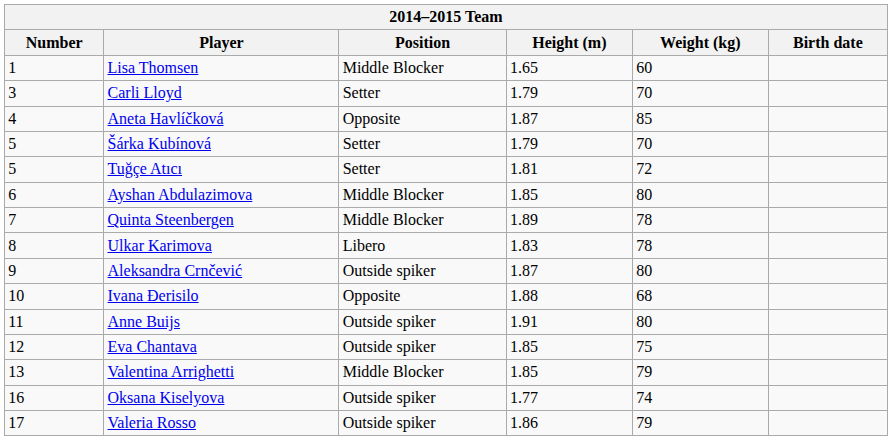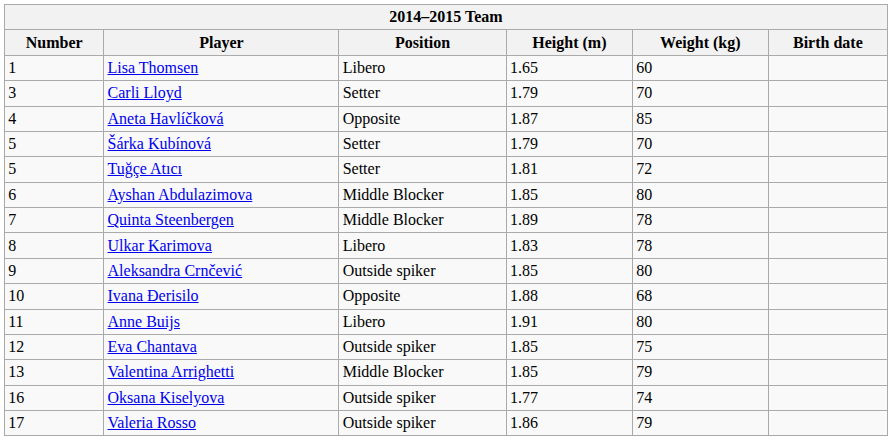Lisa Thomsen | Position: Middle Blocker -> Libero
Aleksandra Crnčević | Height (m): 1.87 -> 1.85
Anne Buijs | Position: Outside spiker -> Libero
